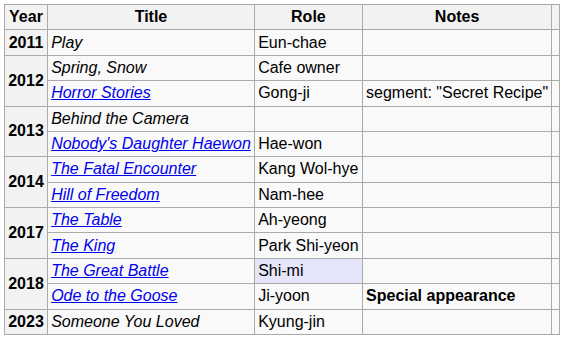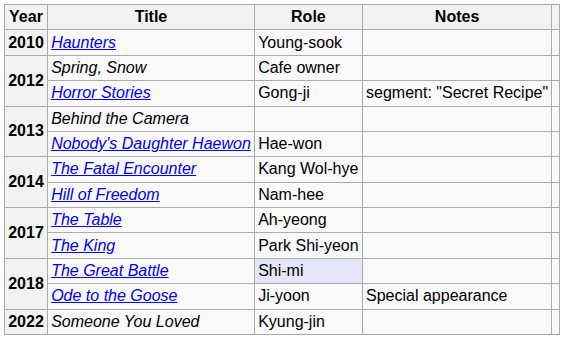+ row: 2010 | Haunters | Young-sook
- row: 2011 | Play | Eun-chae
Ode to the Goose | Notes: bold -> normal
Someone You Loved | Year: 2023 -> 2022
